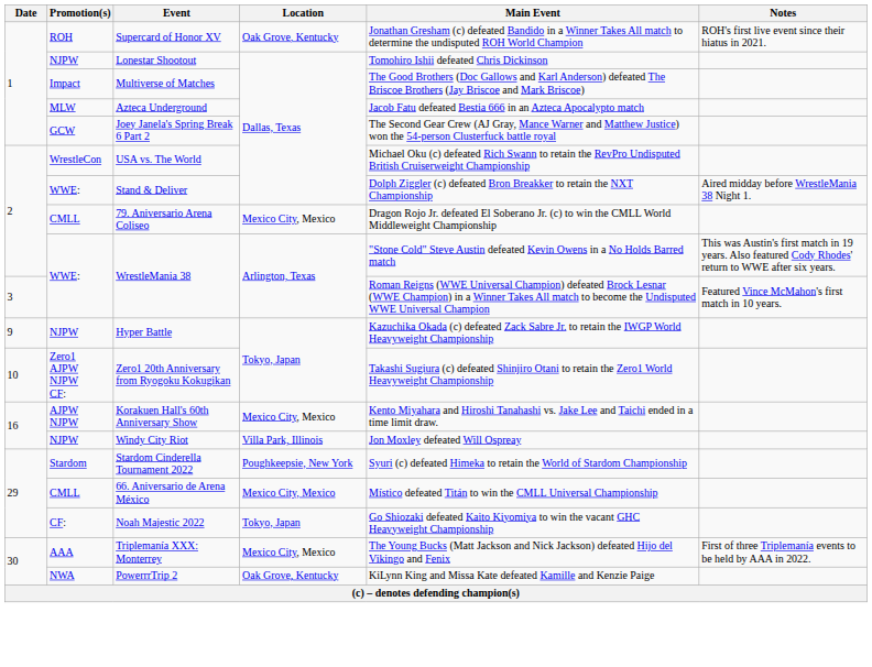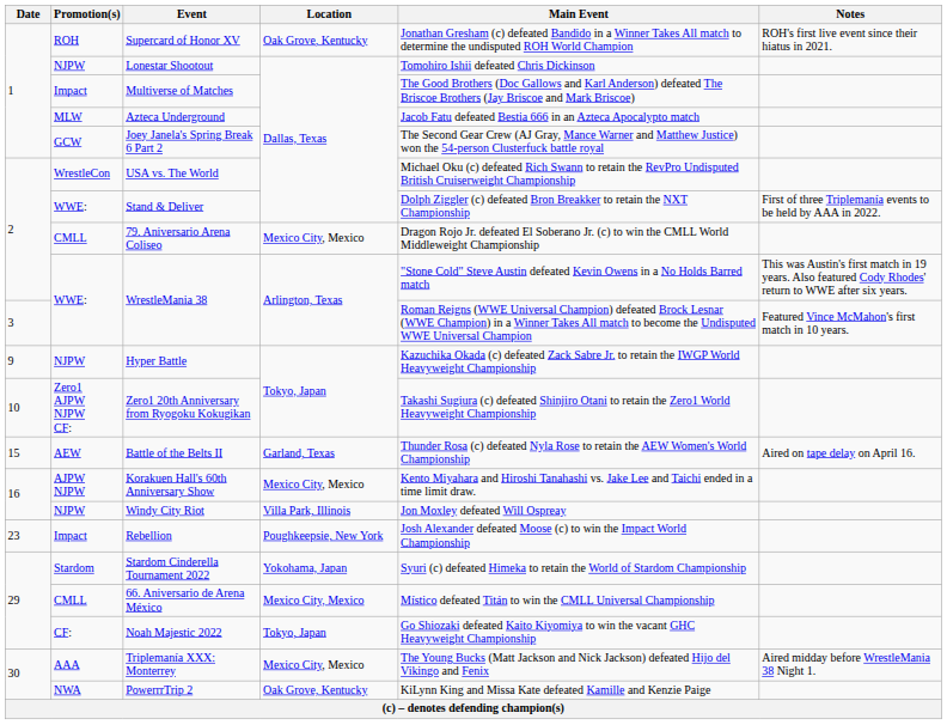Stand & Deliver | Notes: Aired midday before WrestleMania 38 Night 1. -> First of three Triplemanía events to be held by AAA in 2022.
+ row: 15 | AEW | Battle of the Belts II | Garland, Texas | Thunder Rosa (c) defeated Nyla Rose to retain the AEW Women's World Championship | Aired on tape delay on April 16.
+ row: 23 | Impact | Rebellion | Poughkeepsie, New York | Josh Alexander defeated Moose (c) to win the Impact World Championship
Stardom Cinderella Tournament 2022 | Location: Poughkeepsie, New York -> Yokohama, Japan
Triplemanía XXX: Monterrey | Notes: First of three Triplemanía events to be held by AAA in 2022. -> Aired midday before WrestleMania 38 Night 1.
